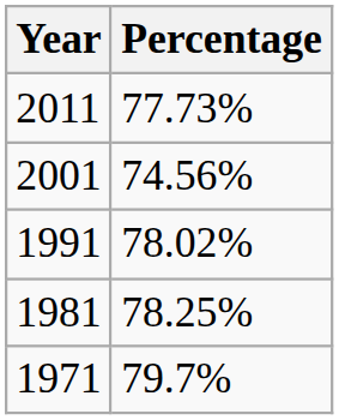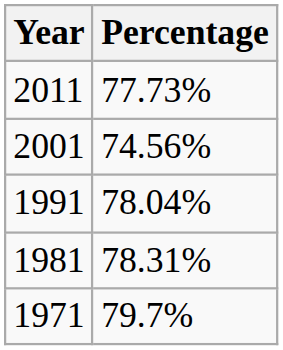1991 | Percentage: 78.02% -> 78.04%
1981 | Percentage: 78.25% -> 78.31%
